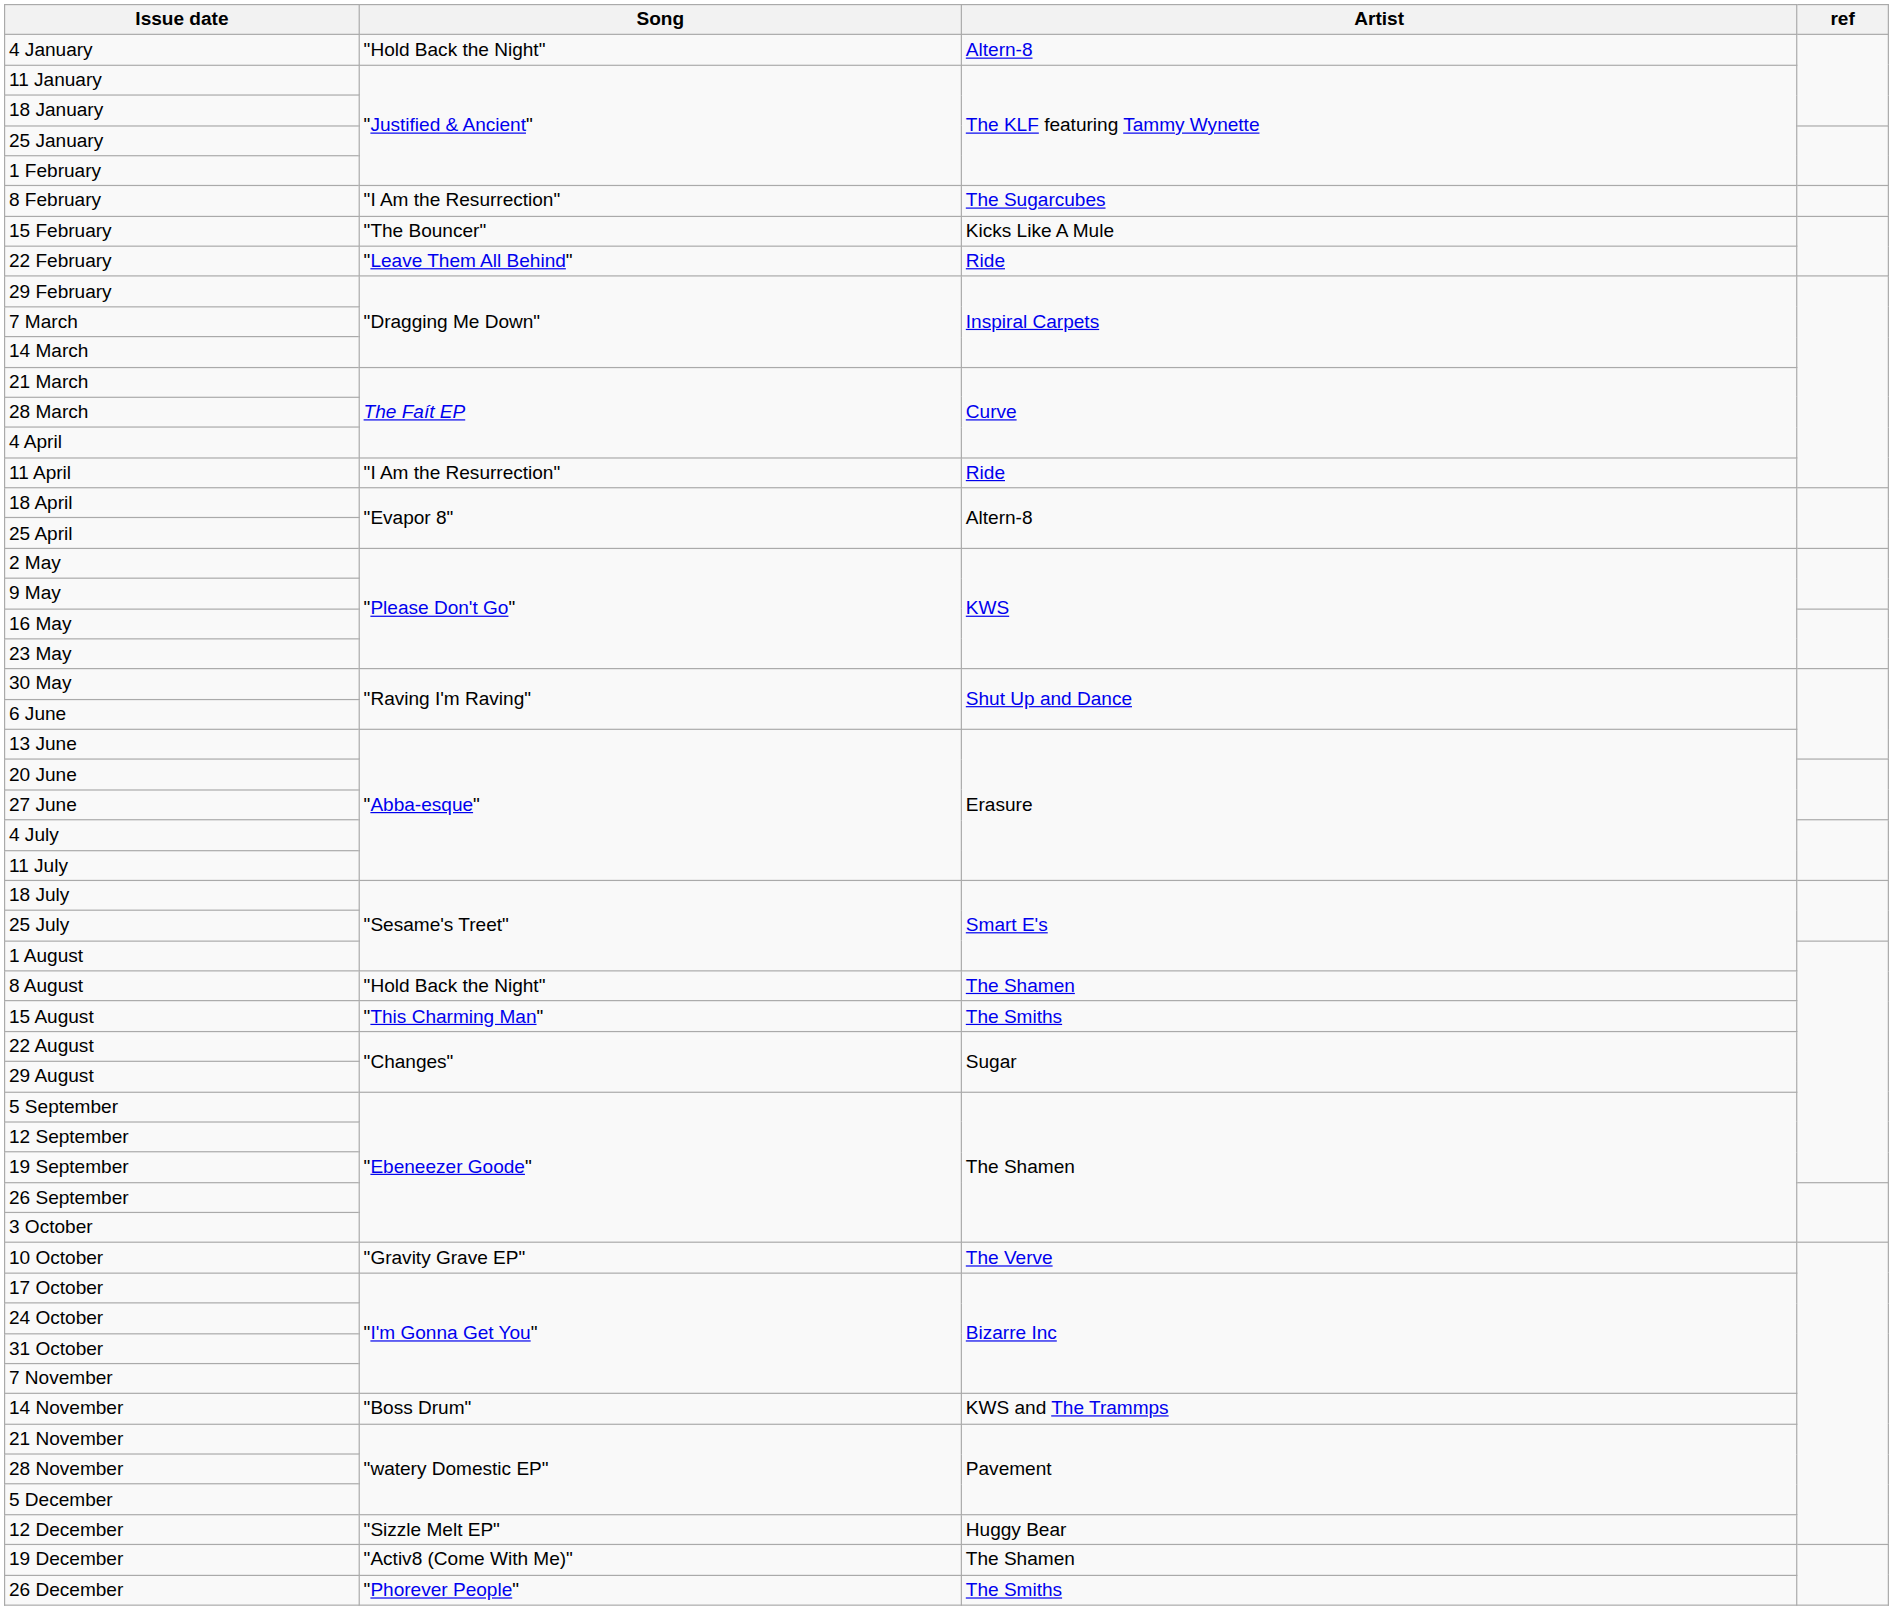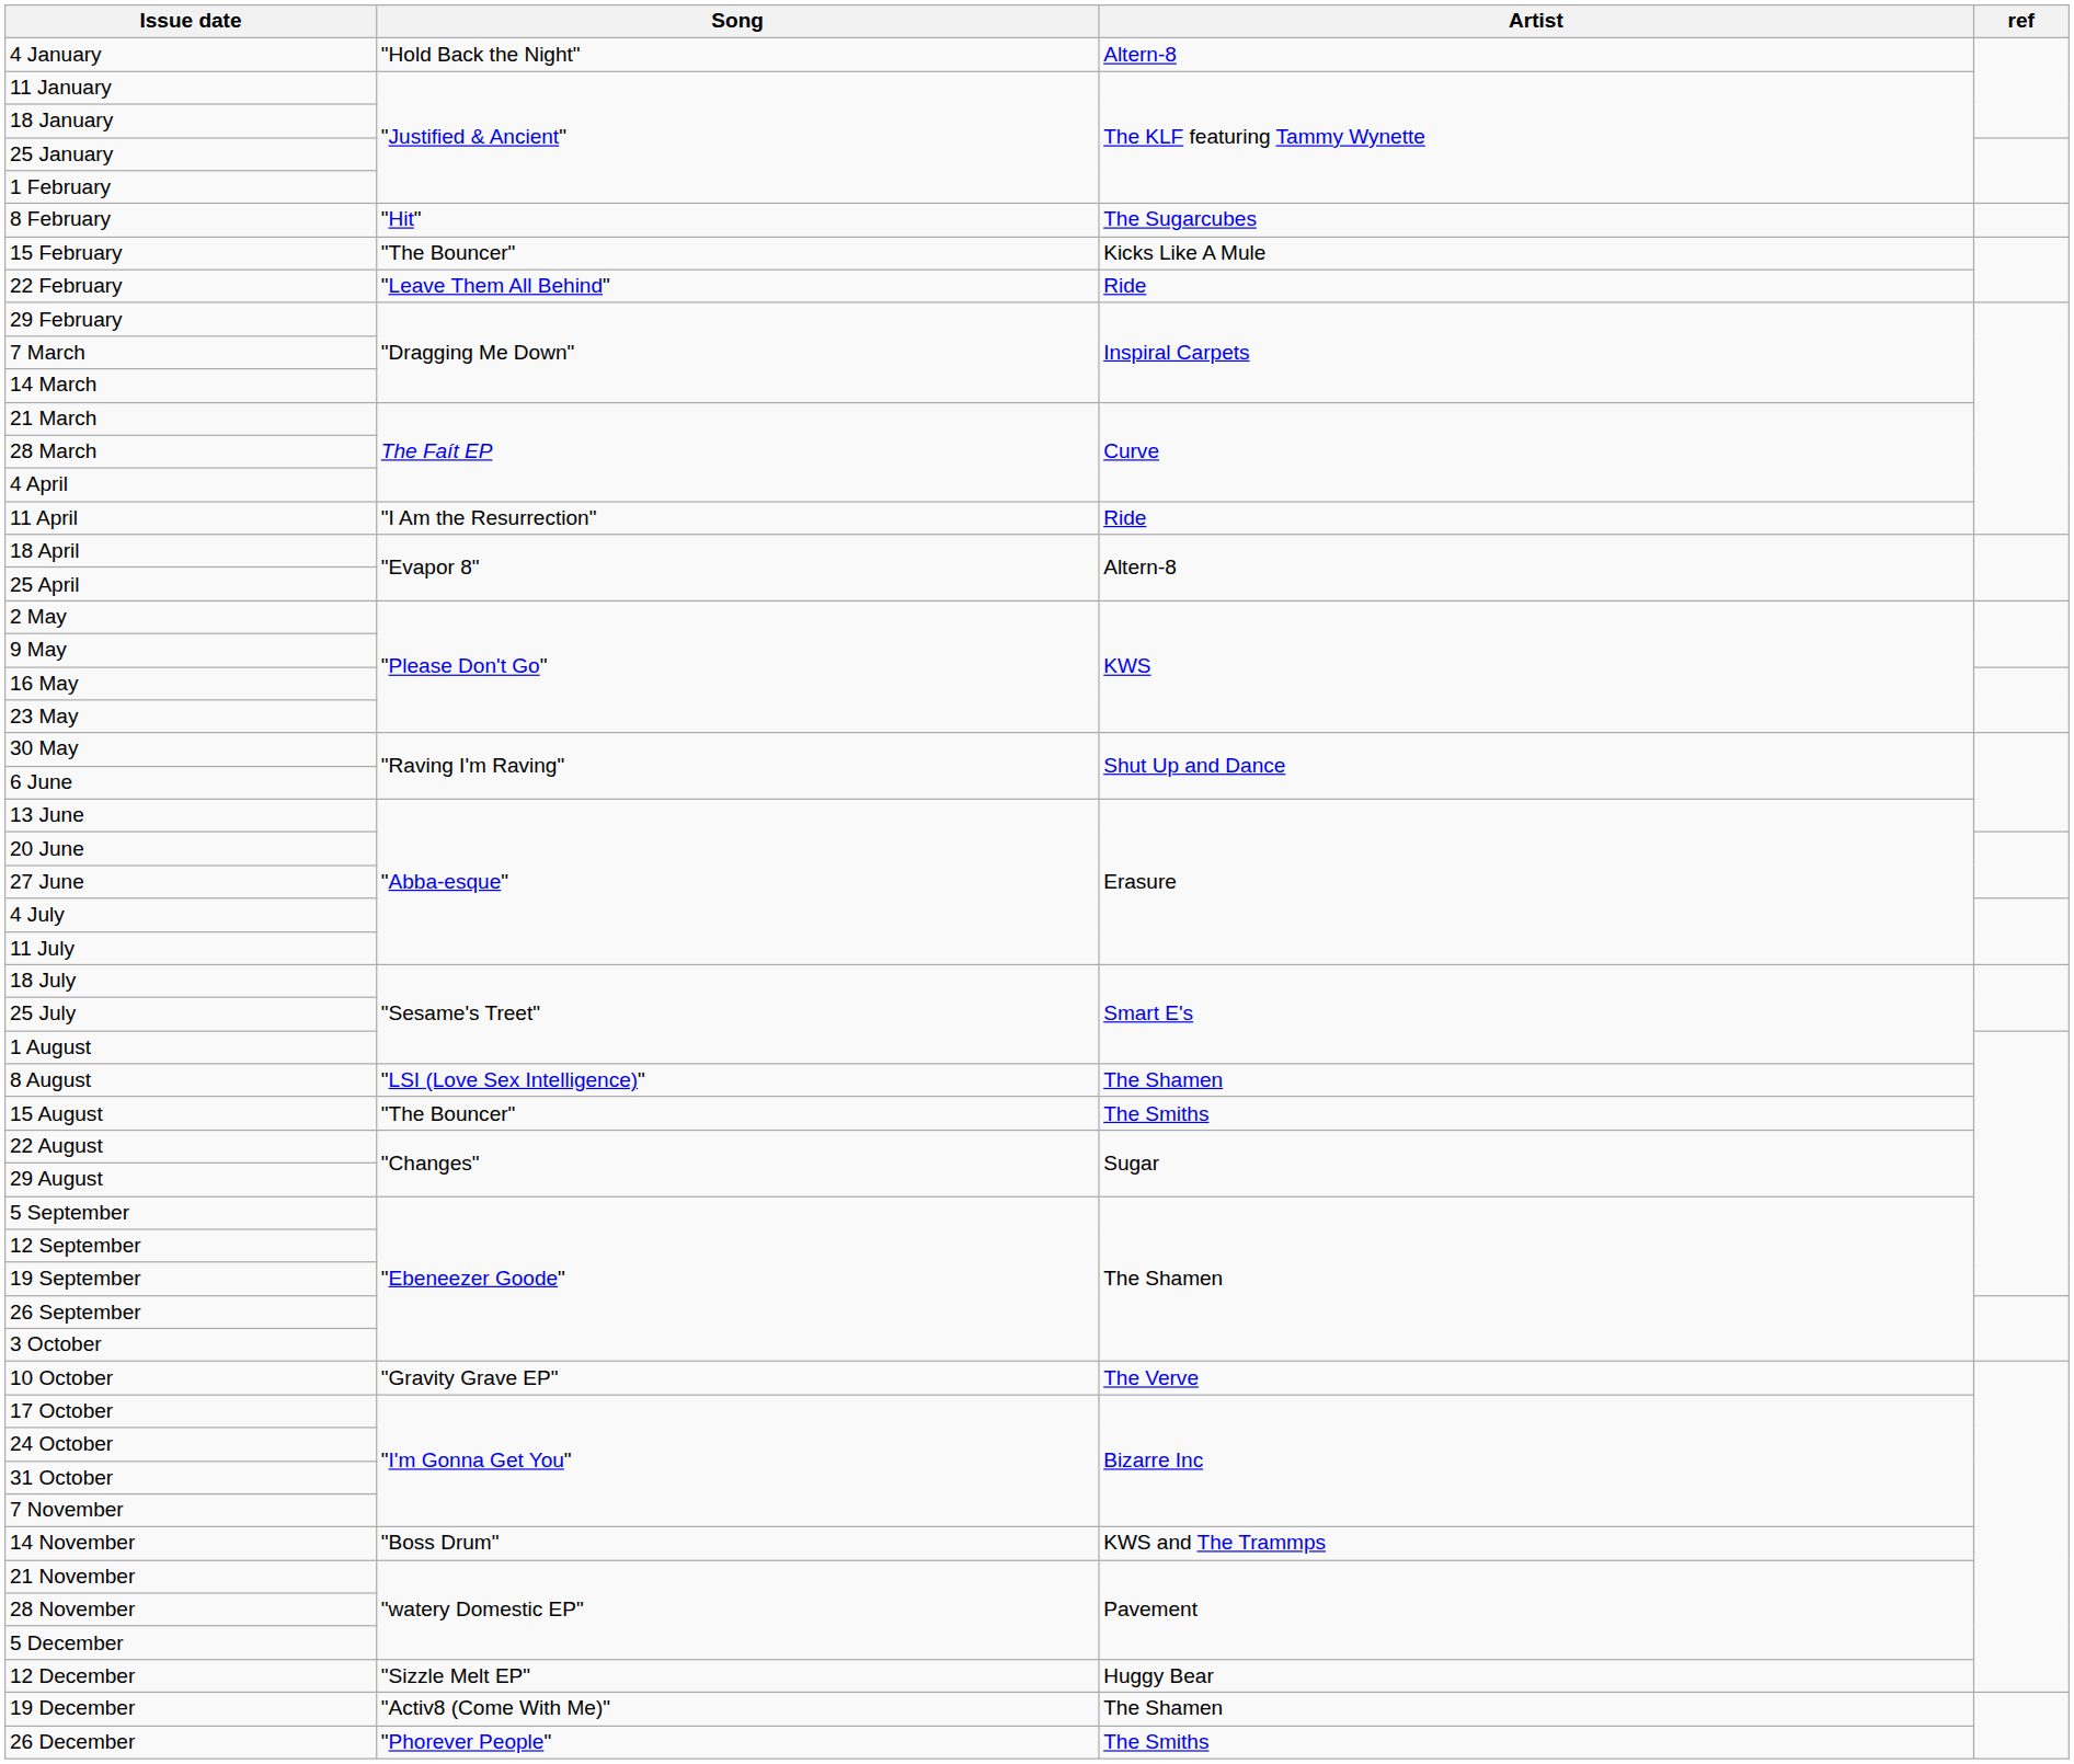8 February | Song: "I Am the Resurrection" -> "Hit"
8 August | Song: "Hold Back the Night" -> "LSI (Love Sex Intelligence)"
15 August | Song: "This Charming Man" -> "The Bouncer"
